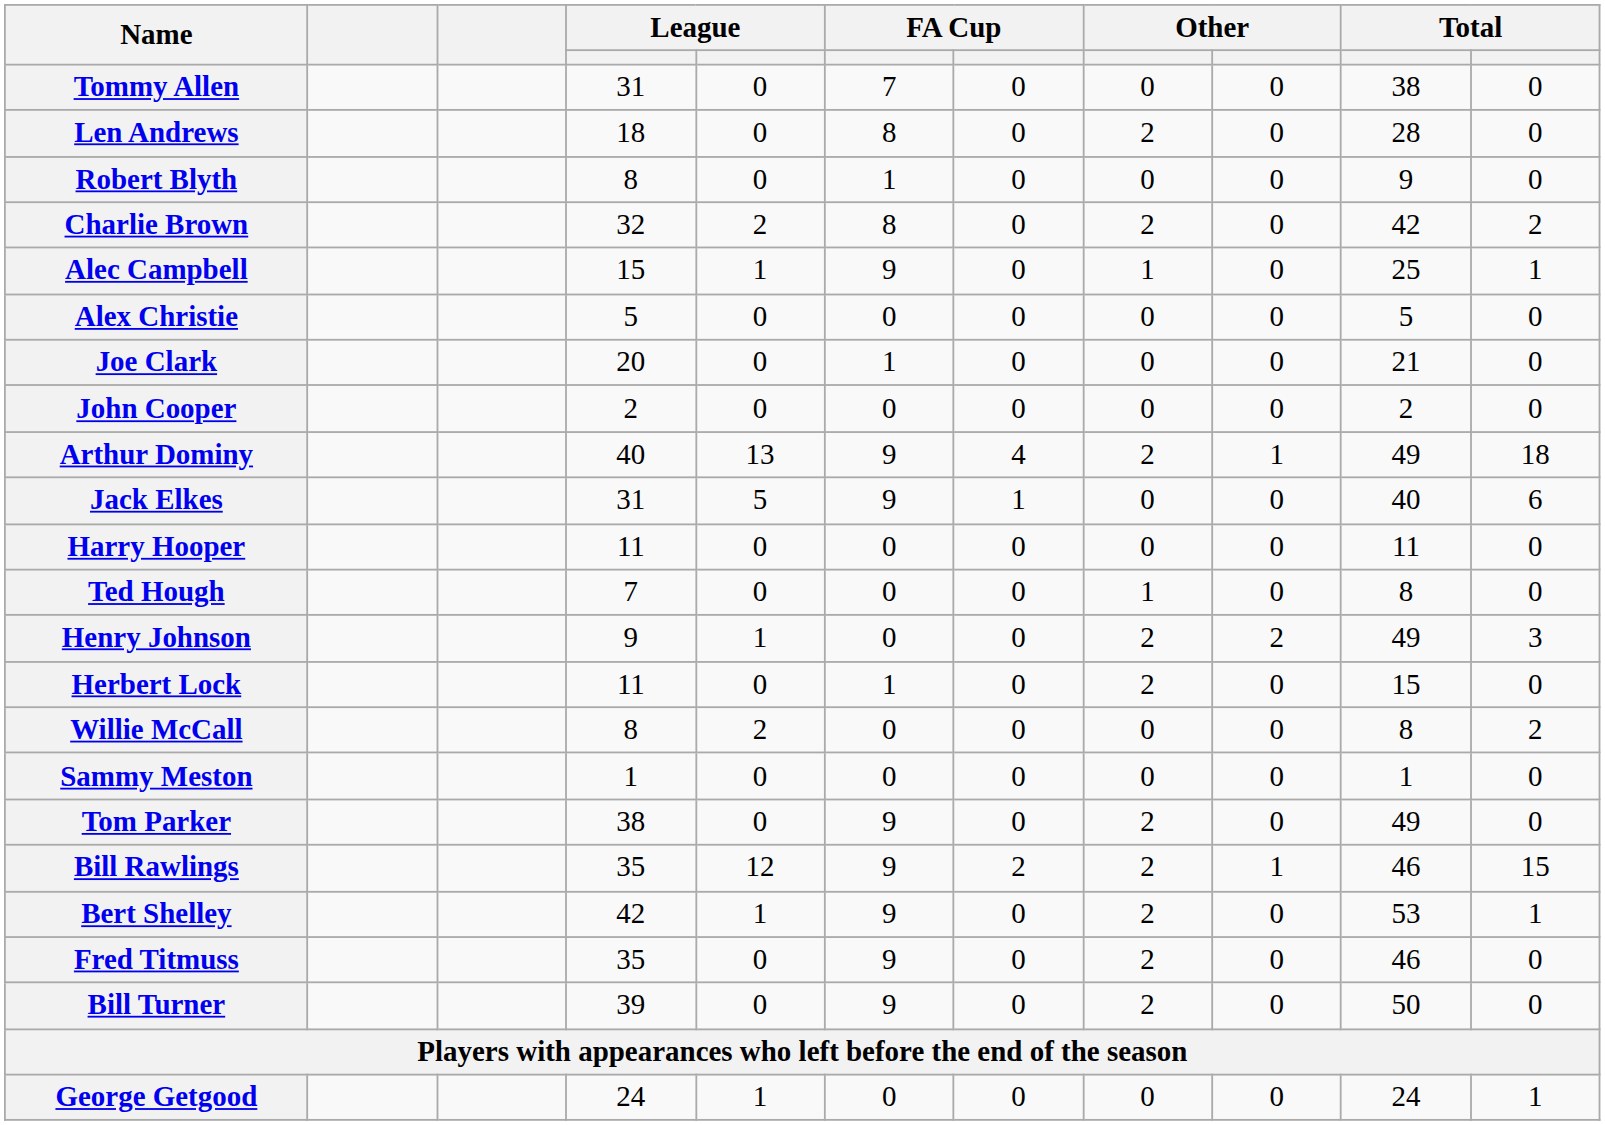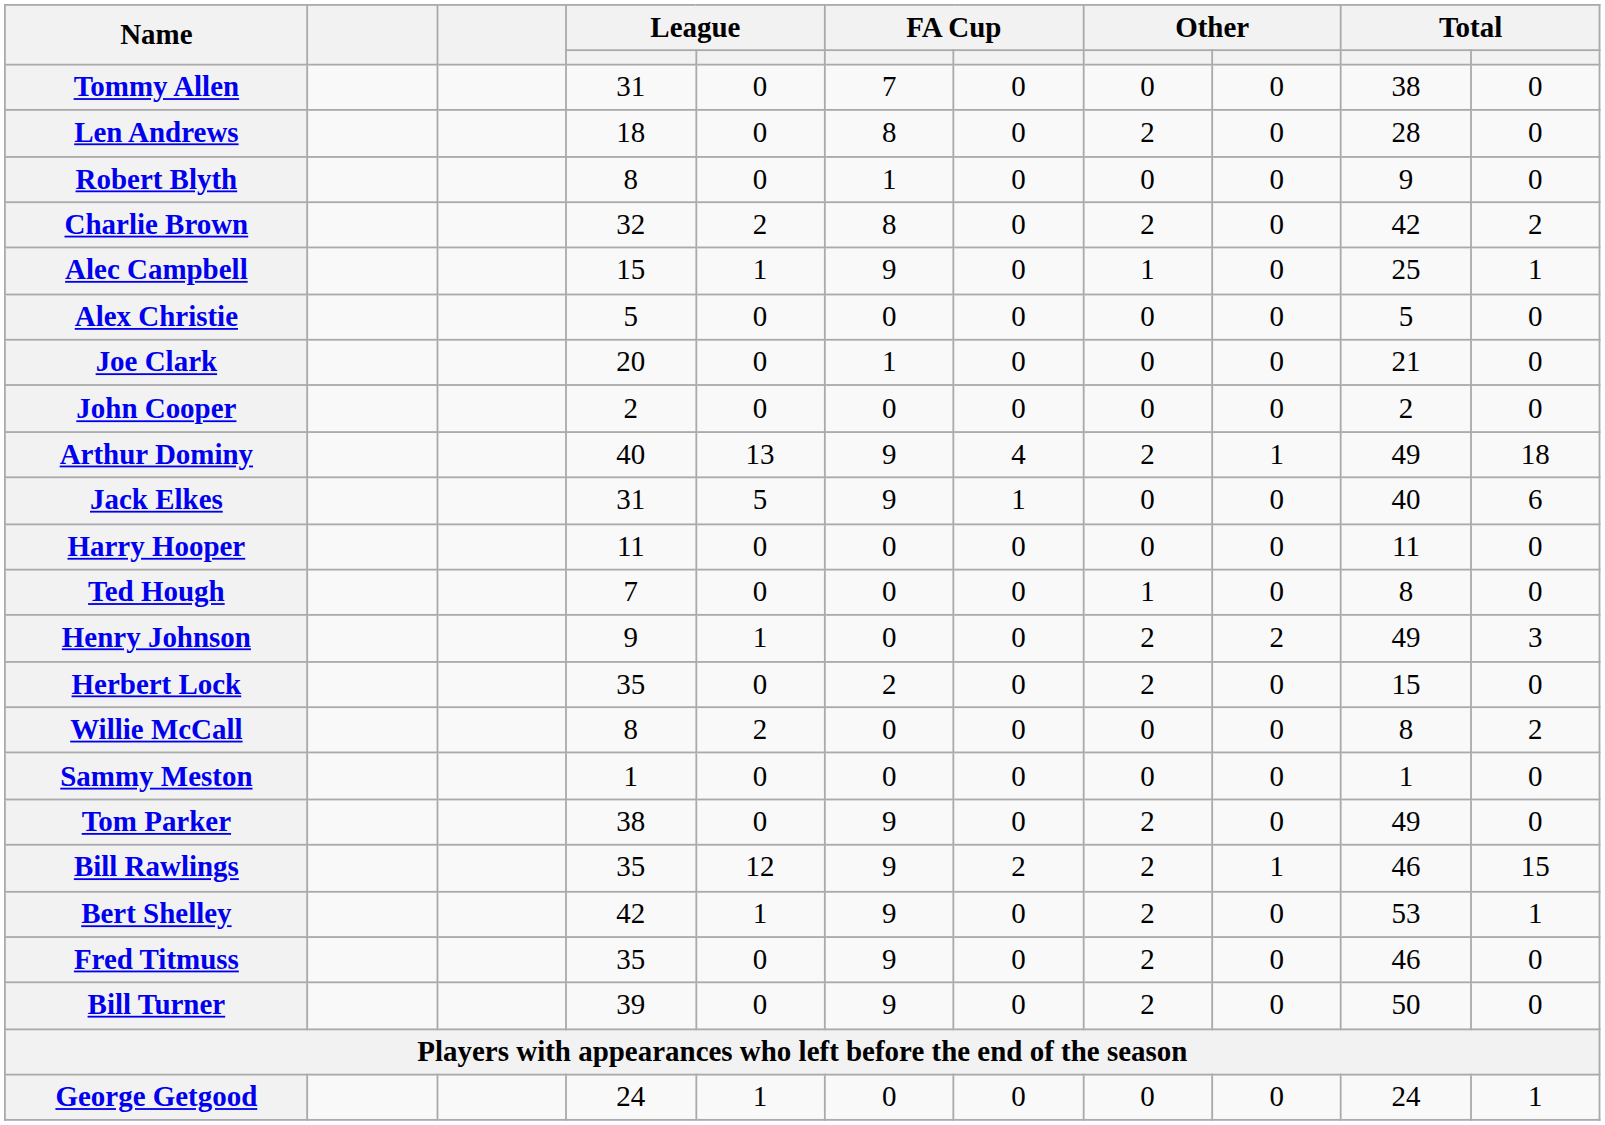Herbert Lock | column 4: 11 -> 35
Herbert Lock | column 6: 1 -> 2
